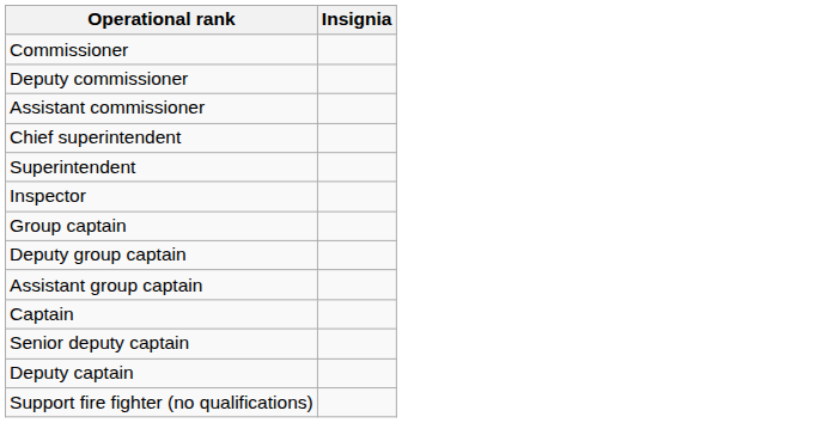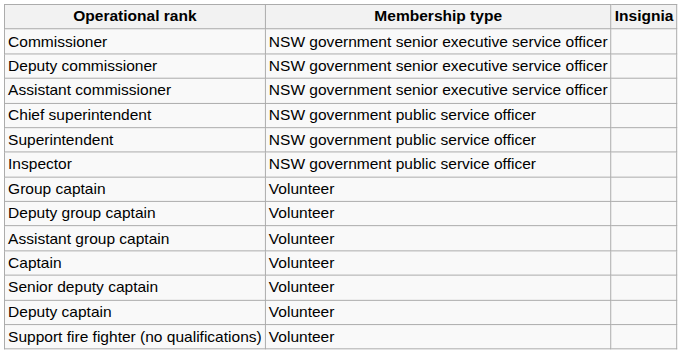+ column: Membership type | NSW government senior executive service officer | NSW government senior executive service officer | NSW government senior executive service officer | NSW government public service officer | NSW government public service officer | NSW government public service officer | Volunteer | Volunteer | Volunteer | Volunteer | Volunteer | Volunteer | Volunteer
